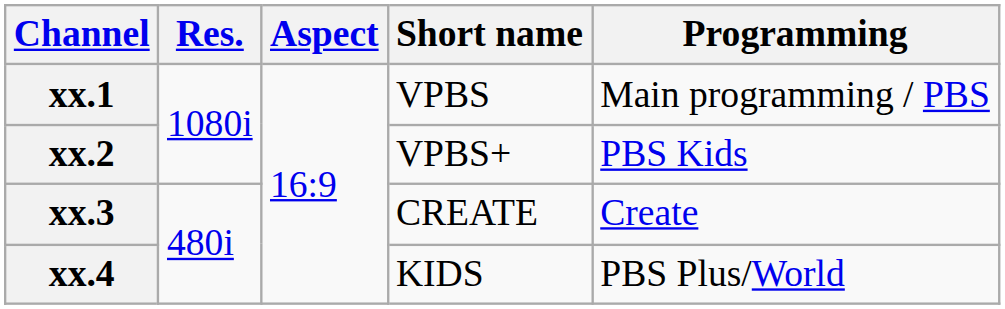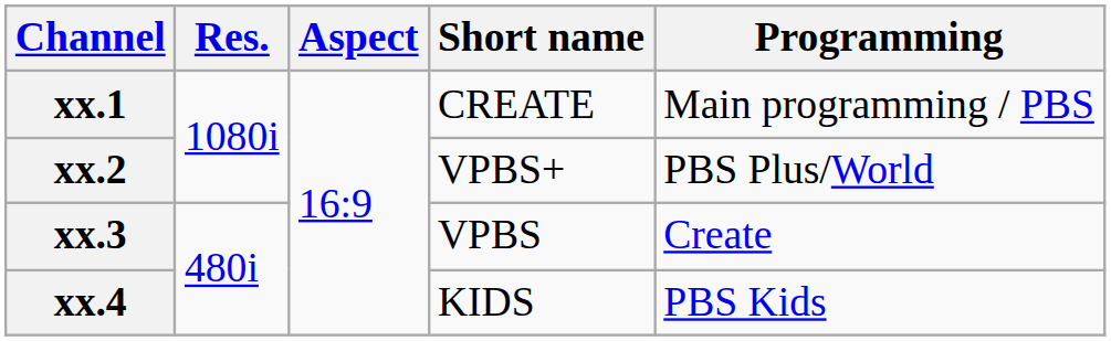xx.1 | Short name: VPBS -> CREATE
xx.2 | Programming: PBS Kids -> PBS Plus/World
xx.3 | Short name: CREATE -> VPBS
xx.4 | Programming: PBS Plus/World -> PBS Kids
